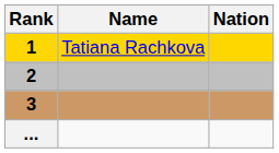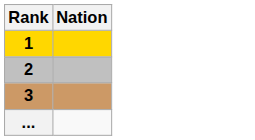- column: Name | Tatiana Rachkova
